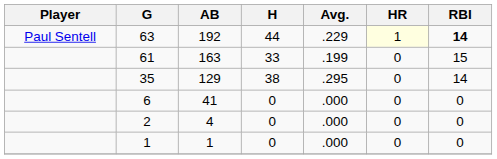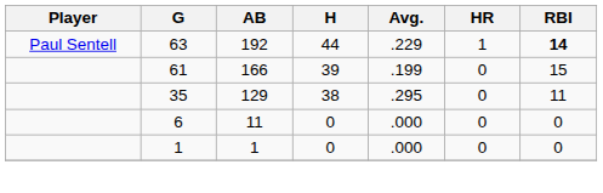63 | HR: lightyellow background -> no background
61 | AB: 163 -> 166
61 | H: 33 -> 39
35 | RBI: 14 -> 11
6 | AB: 41 -> 11
- row: 2 | 4 | 0 | .000 | 0 | 0
